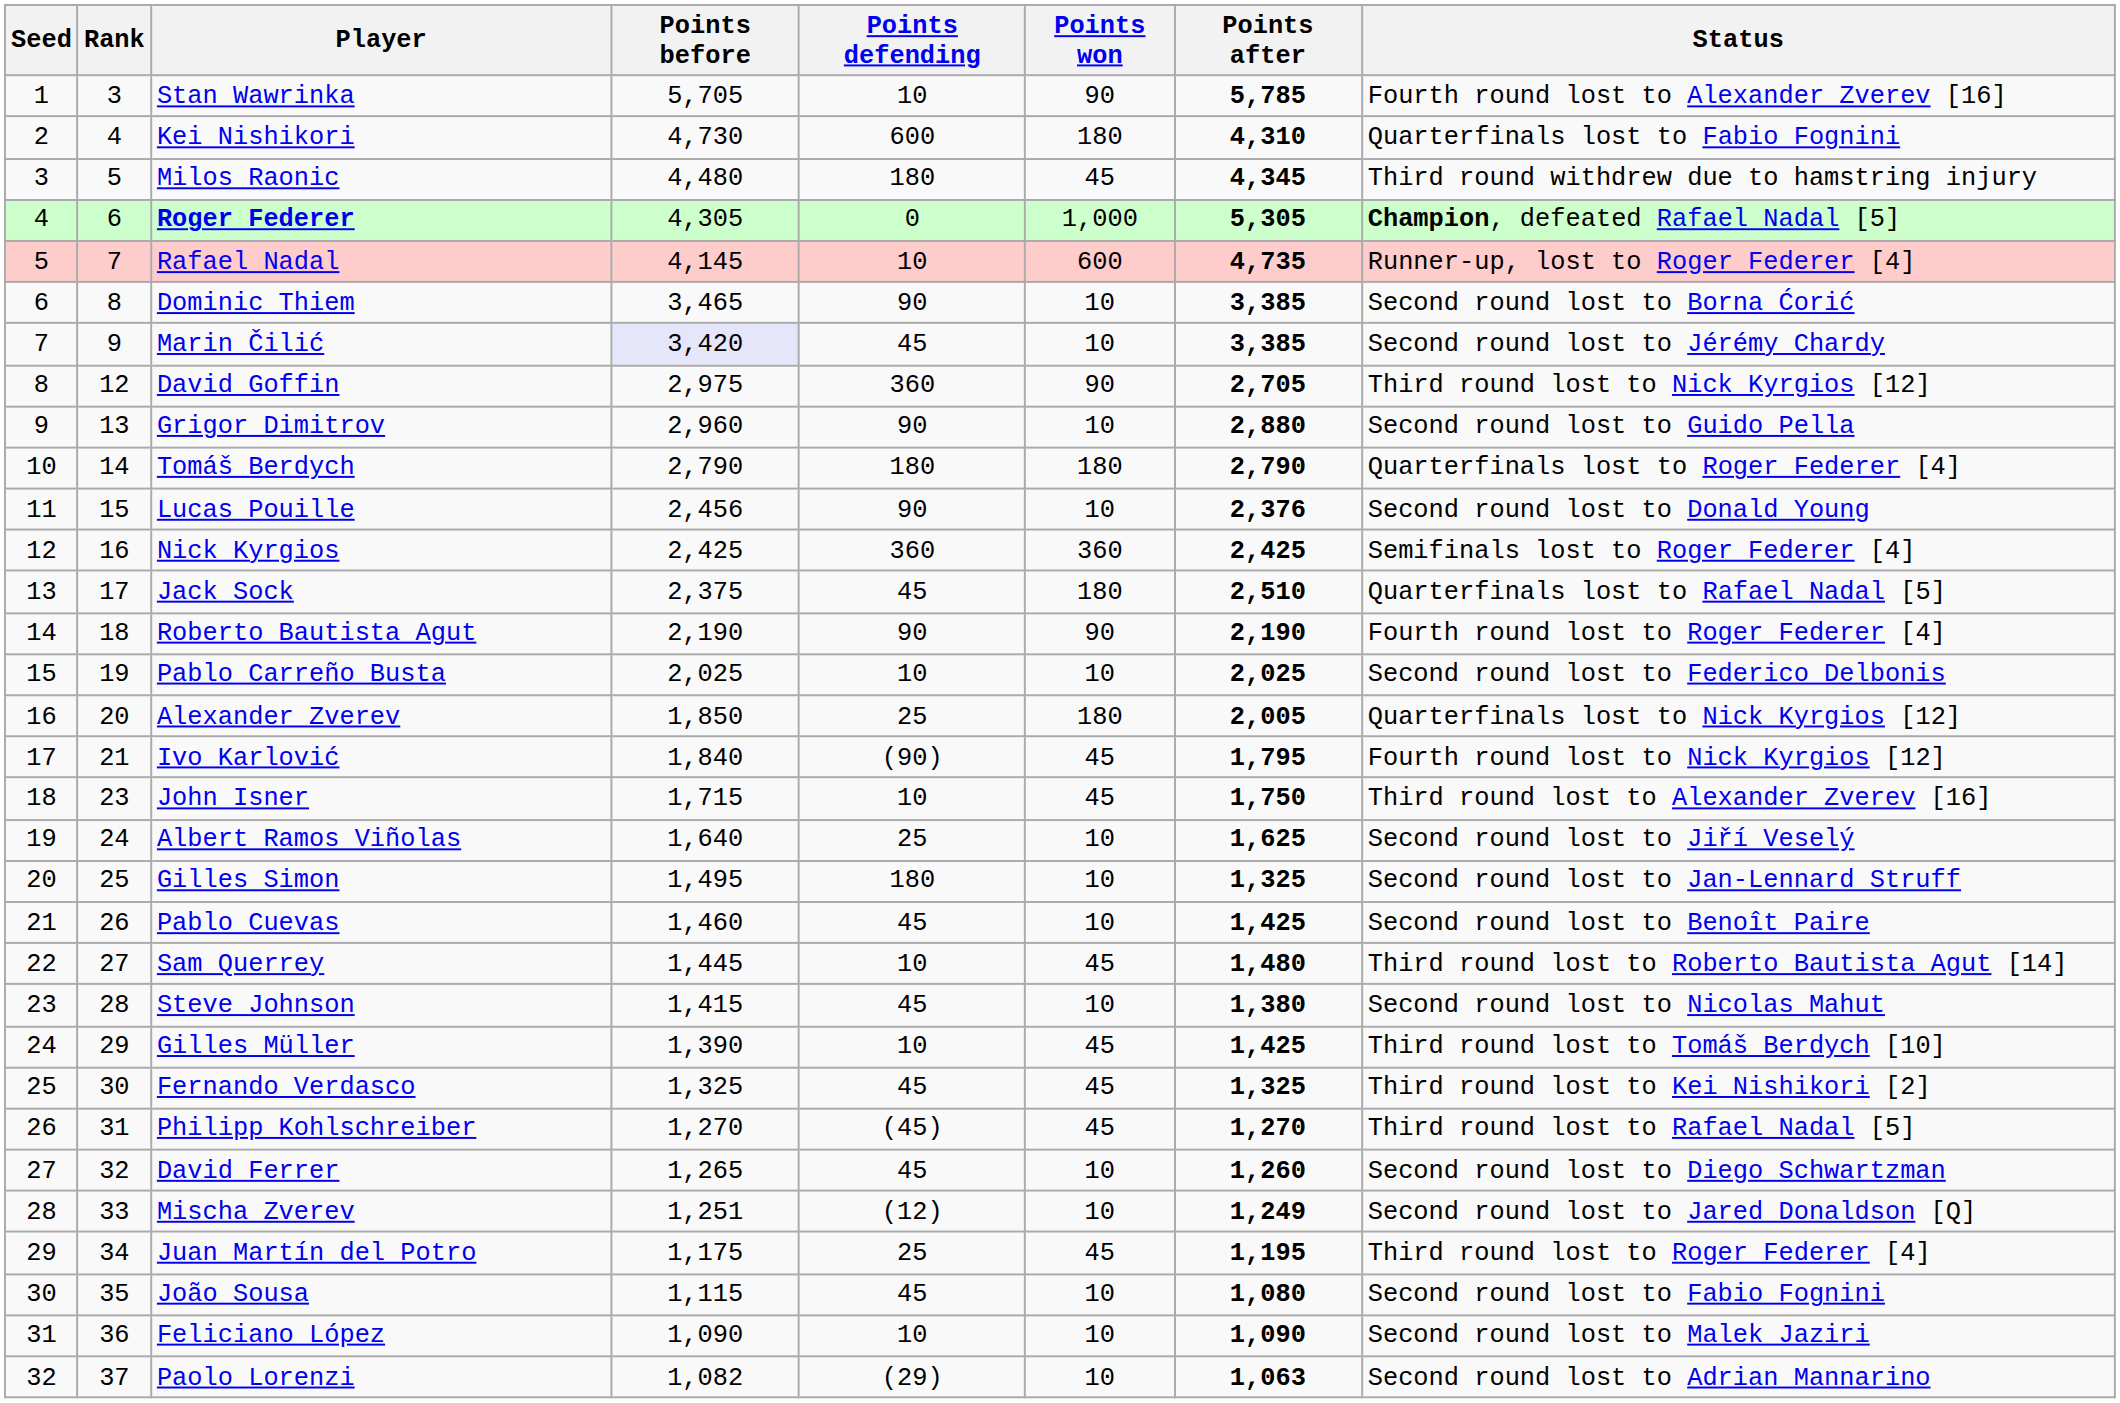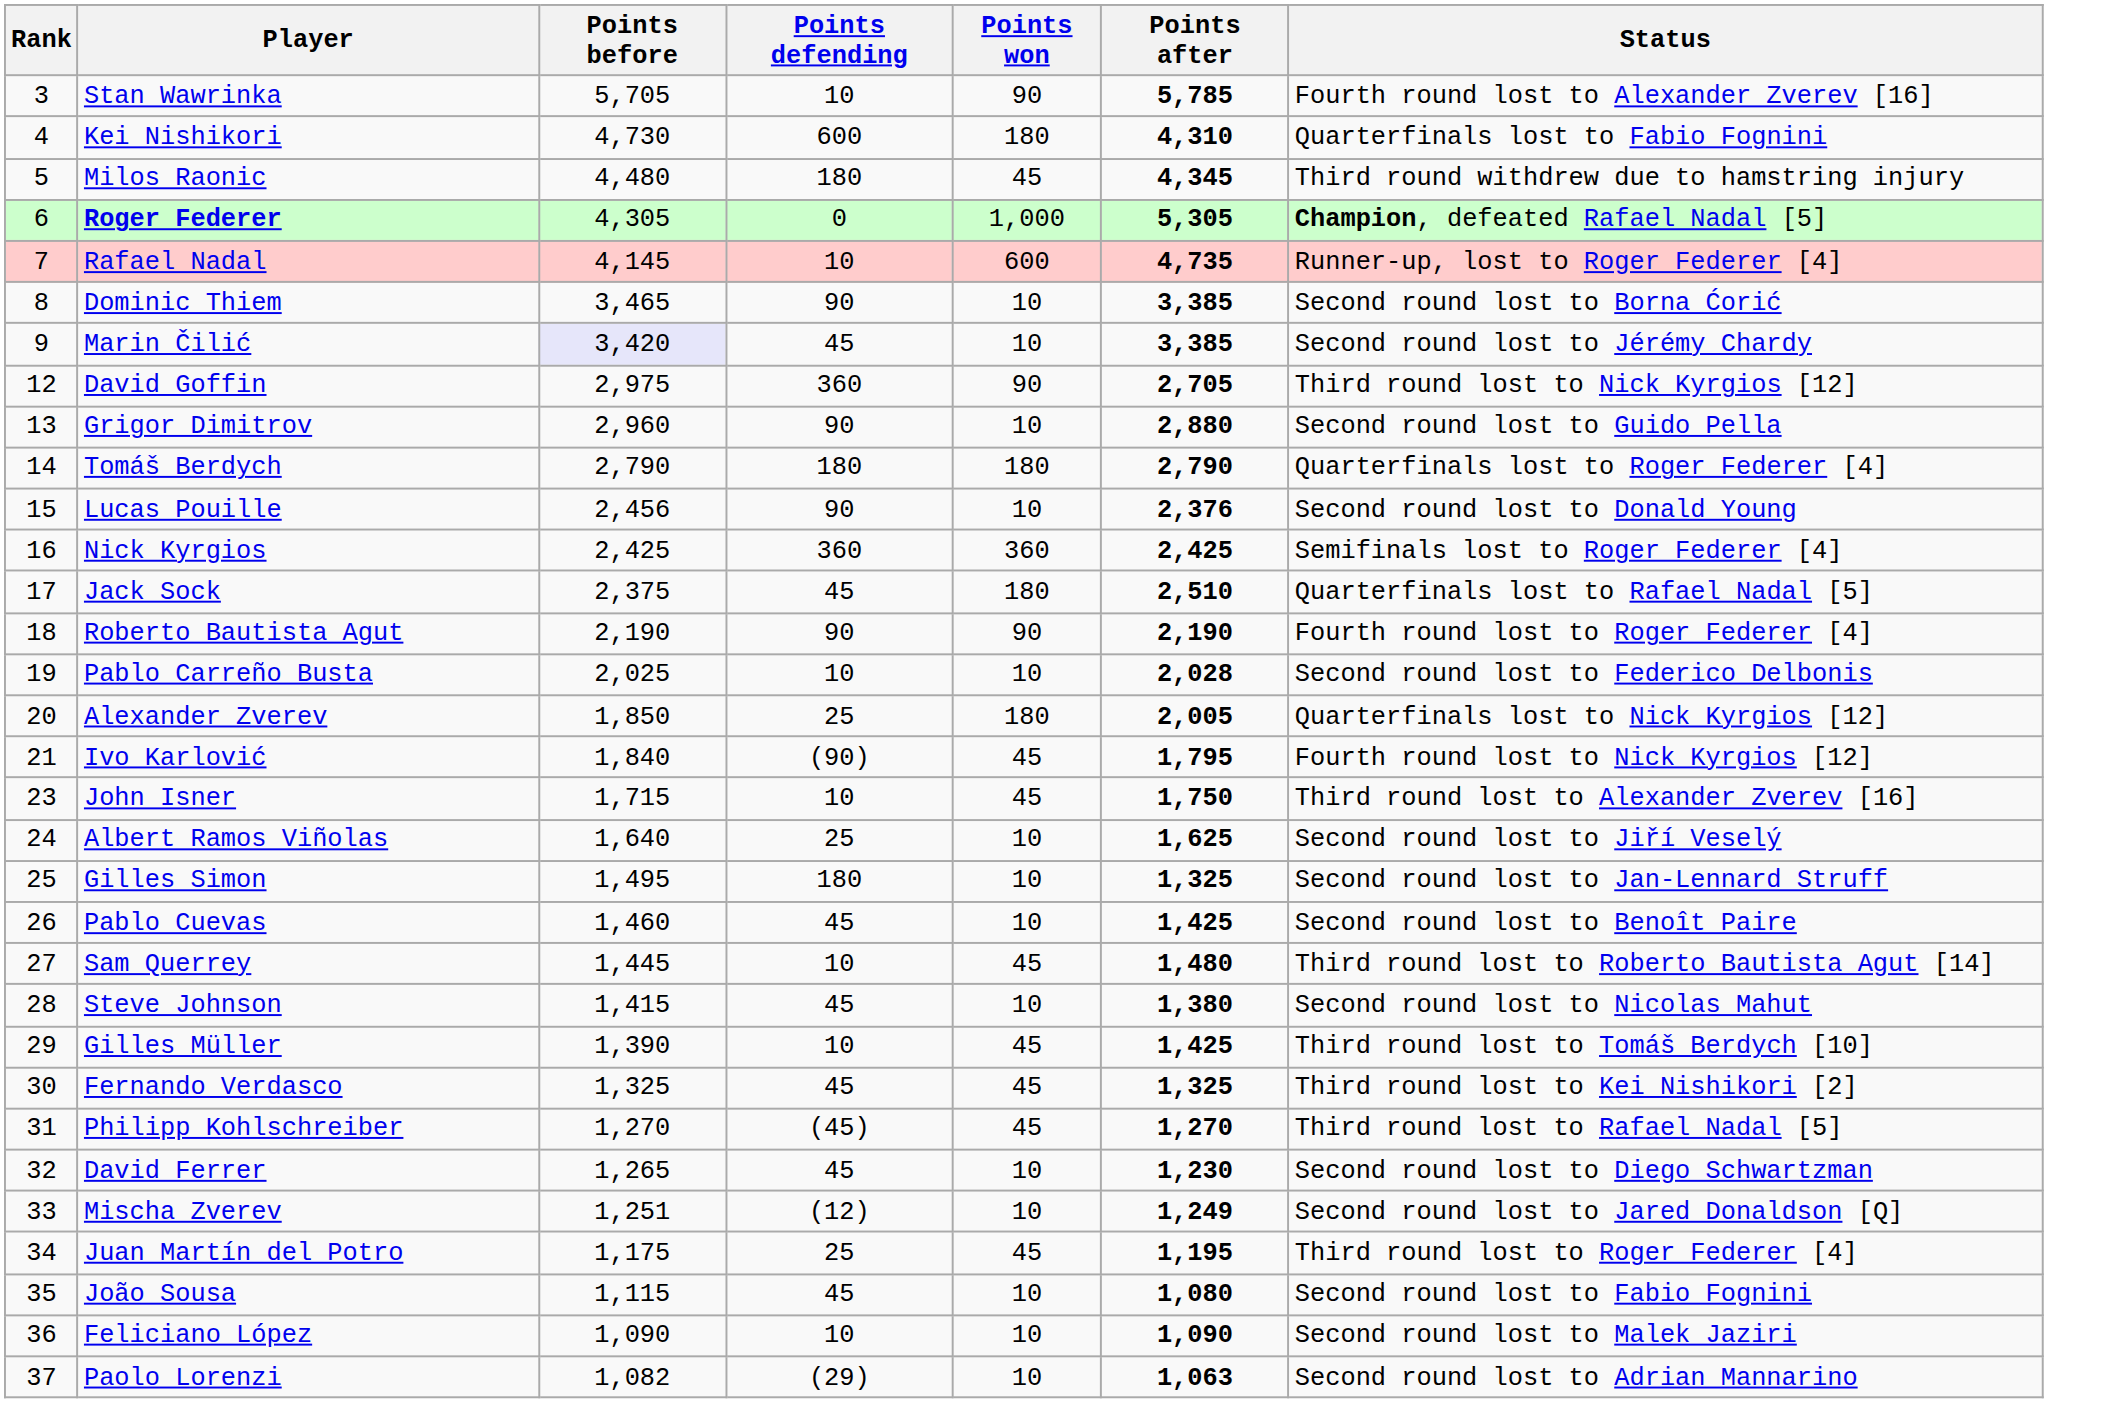- column: Seed | 1 | 2 | 3 | 4 | 5 | 6 | 7 | 8 | 9 | 10 | 11 | 12 | 13 | 14 | 15 | 16 | 17 | 18 | 19 | 20 | 21 | 22 | 23 | 24 | 25 | 26 | 27 | 28 | 29 | 30 | 31 | 32
Pablo Carreño Busta | Points after: 2,025 -> 2,028
David Ferrer | Points after: 1,260 -> 1,230
